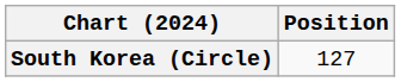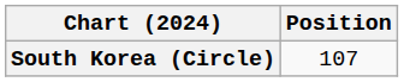South Korea (Circle) | Position: 127 -> 107
